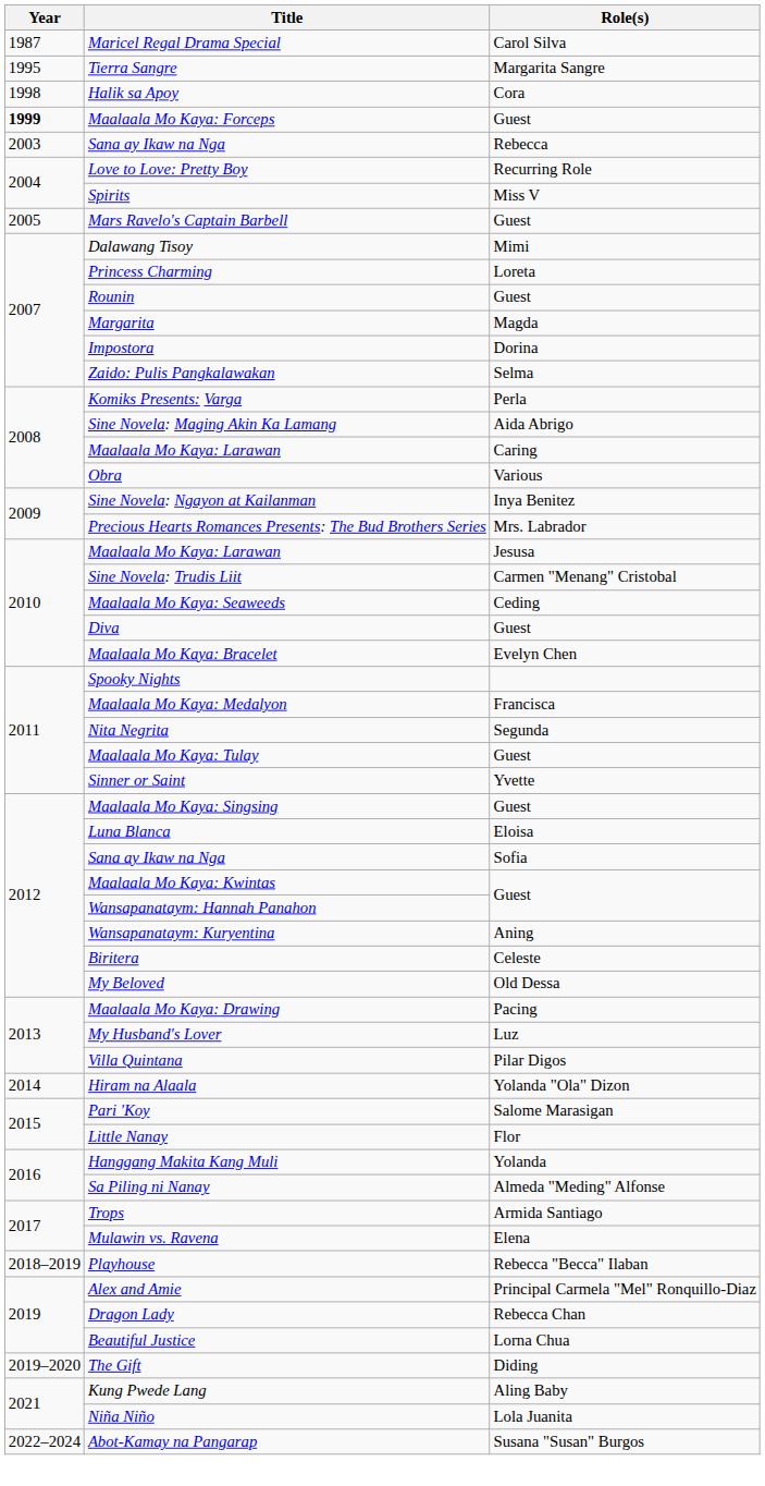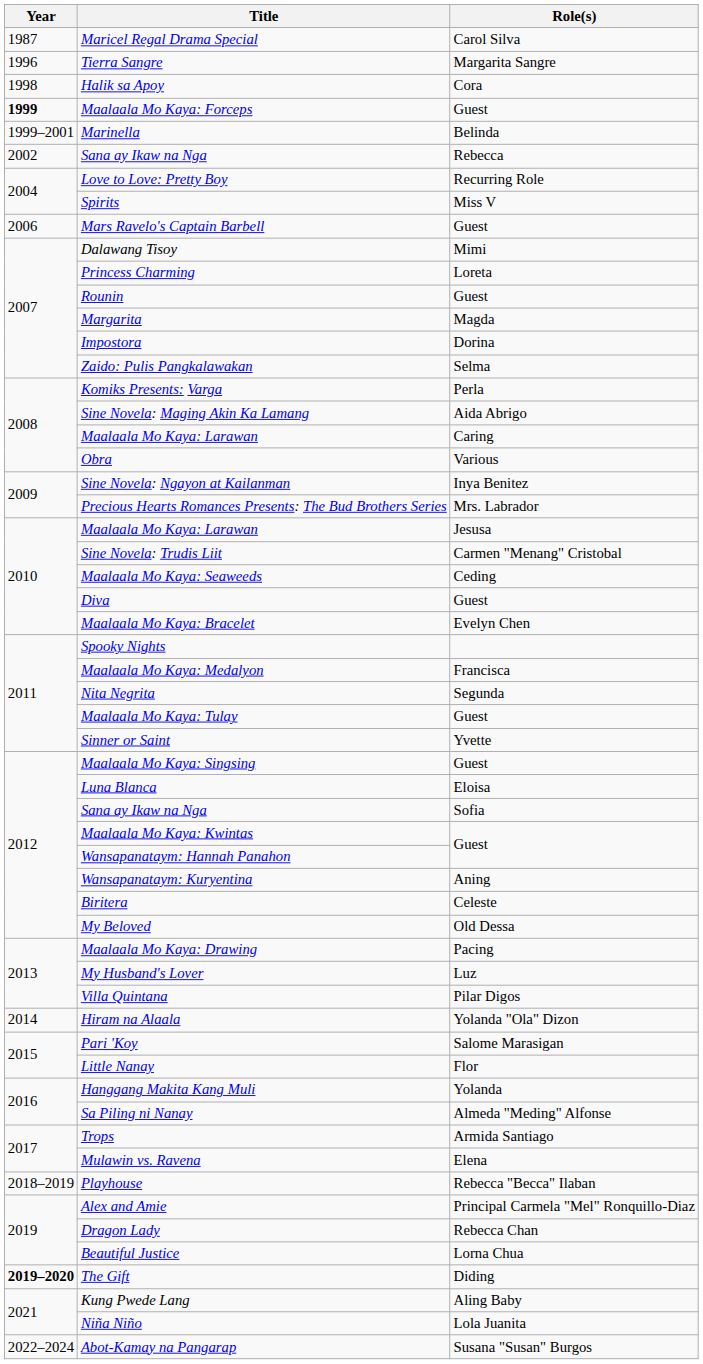Tierra Sangre | Year: 1995 -> 1996
+ row: 1999–2001 | Marinella | Belinda
Sana ay Ikaw na Nga / Rebecca | Year: 2003 -> 2002
Mars Ravelo's Captain Barbell | Year: 2005 -> 2006
The Gift | Year: normal -> bold
